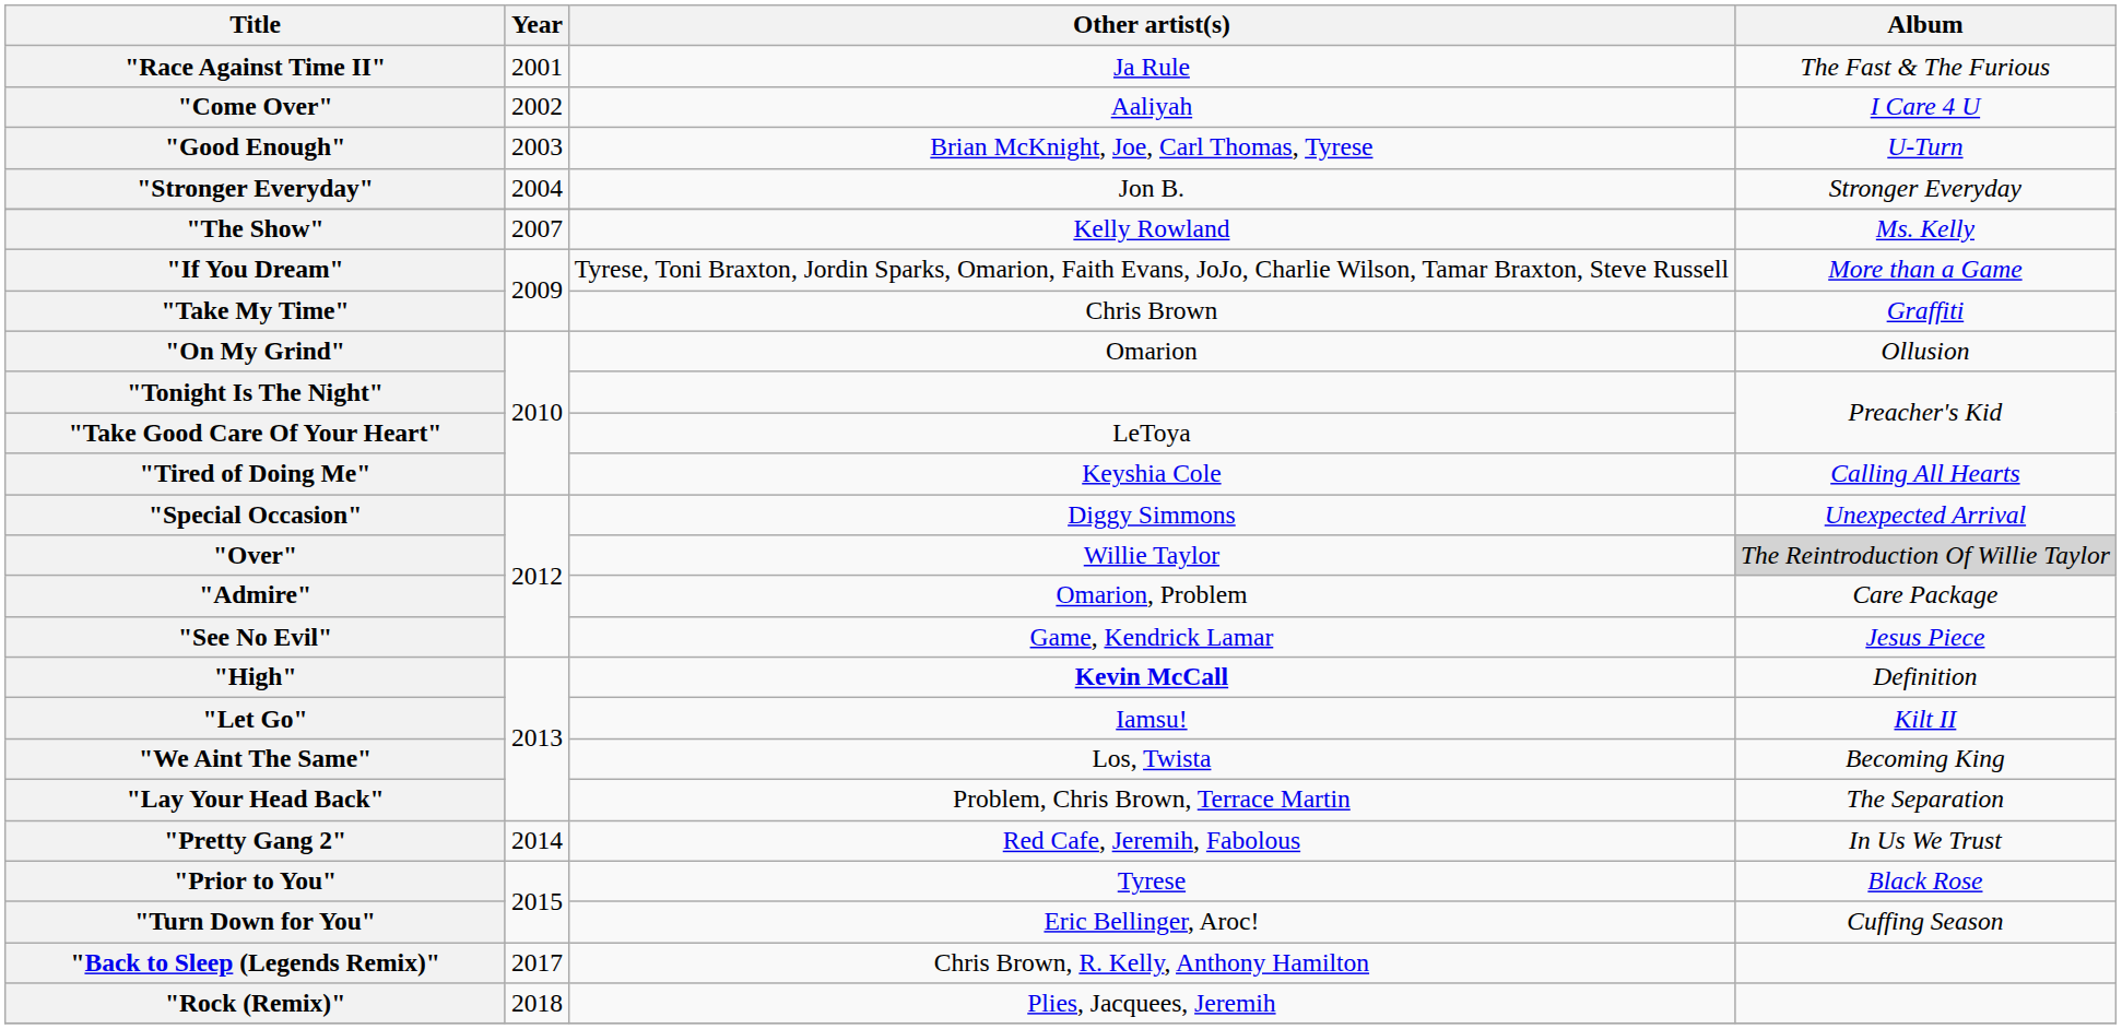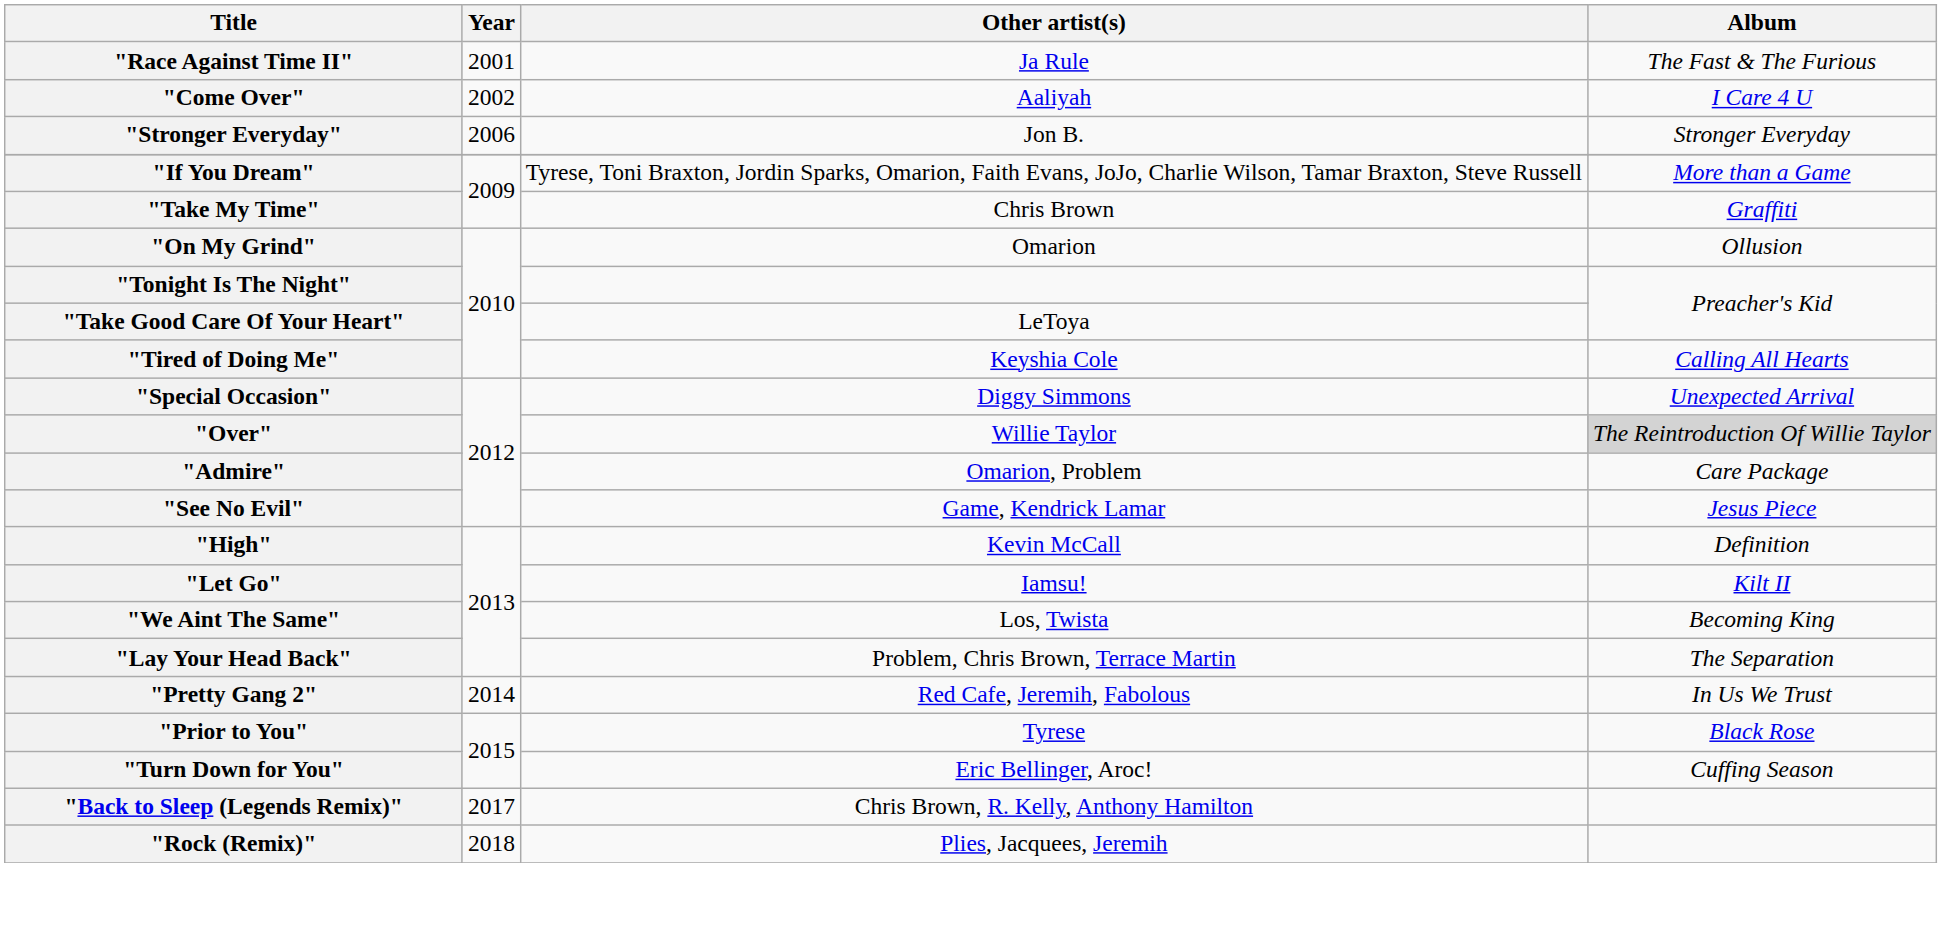- row: "Good Enough" | 2003 | Brian McKnight, Joe, Carl Thomas, Tyrese | U-Turn
"Stronger Everyday" | Year: 2004 -> 2006
- row: "The Show" | 2007 | Kelly Rowland | Ms. Kelly
"High" | Other artist(s): bold -> normal
